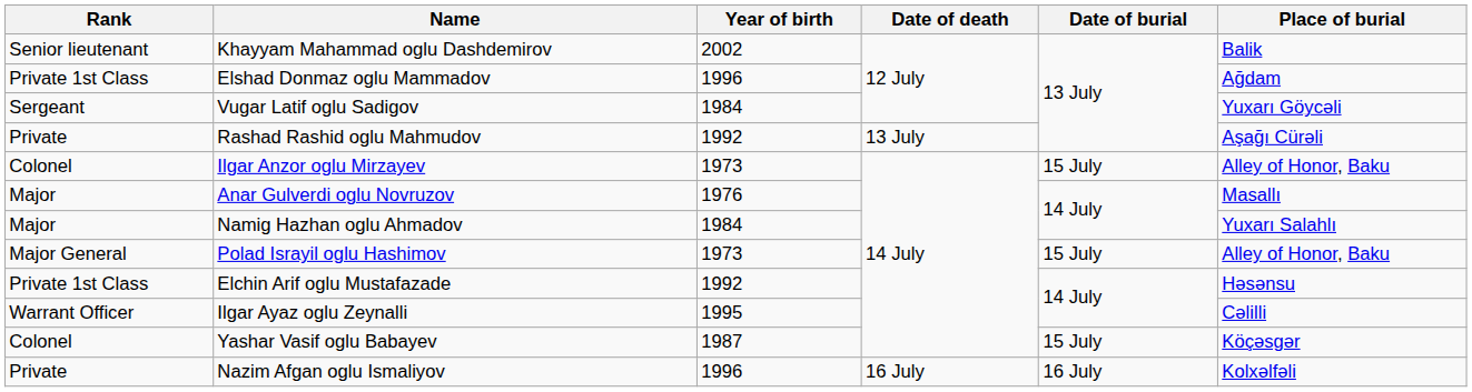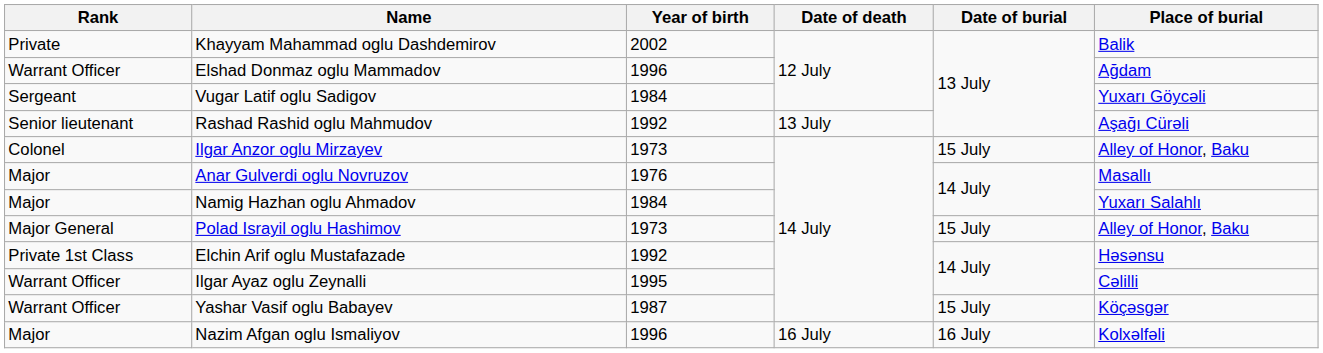Khayyam Mahammad oglu Dashdemirov | Rank: Senior lieutenant -> Private
Elshad Donmaz oglu Mammadov | Rank: Private 1st Class -> Warrant Officer
Rashad Rashid oglu Mahmudov | Rank: Private -> Senior lieutenant
Yashar Vasif oglu Babayev | Rank: Colonel -> Warrant Officer
Nazim Afgan oglu Ismaliyov | Rank: Private -> Major
